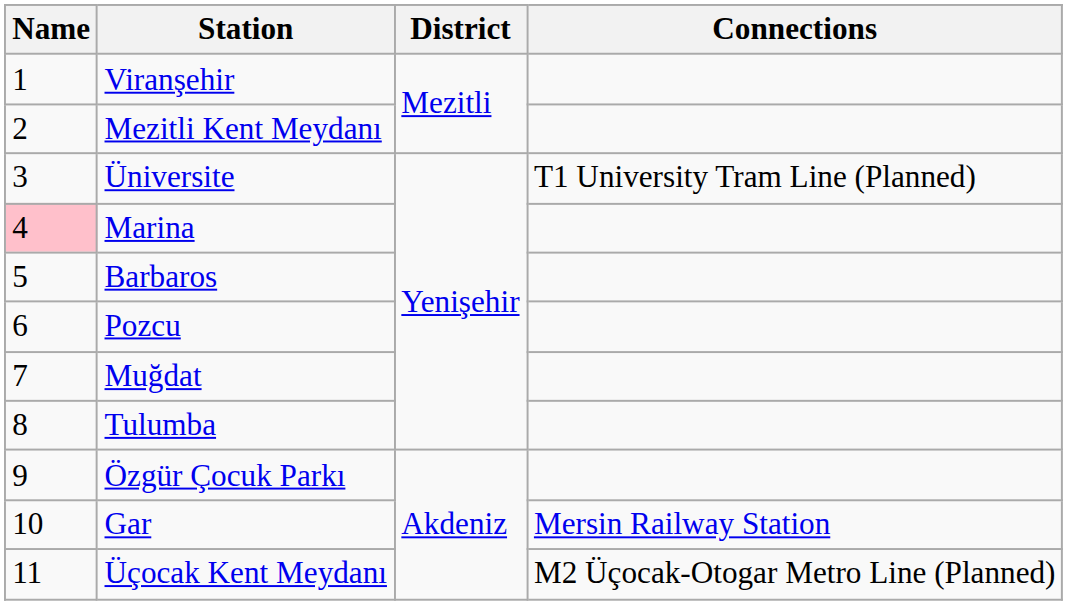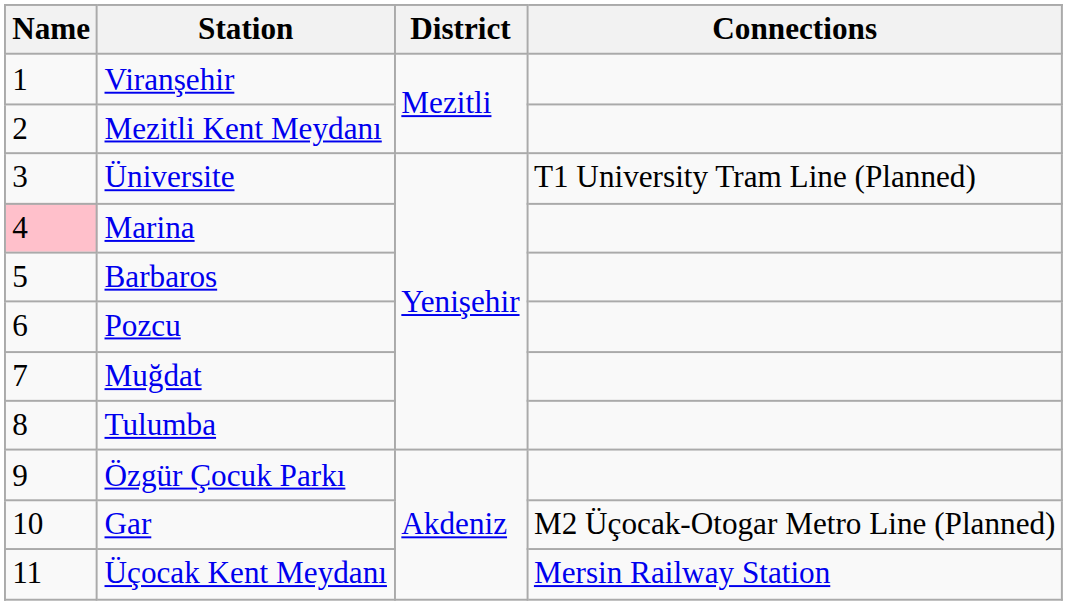Gar | Connections: Mersin Railway Station -> M2 Üçocak-Otogar Metro Line (Planned)
Üçocak Kent Meydanı | Connections: M2 Üçocak-Otogar Metro Line (Planned) -> Mersin Railway Station
